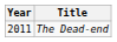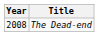The Dead-end | Year: 2011 -> 2008
